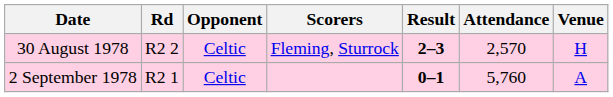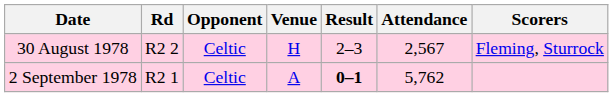columns swapped: Venue <-> Scorers
30 August 1978 | Result: bold -> normal
30 August 1978 | Attendance: 2,570 -> 2,567
2 September 1978 | Attendance: 5,760 -> 5,762
